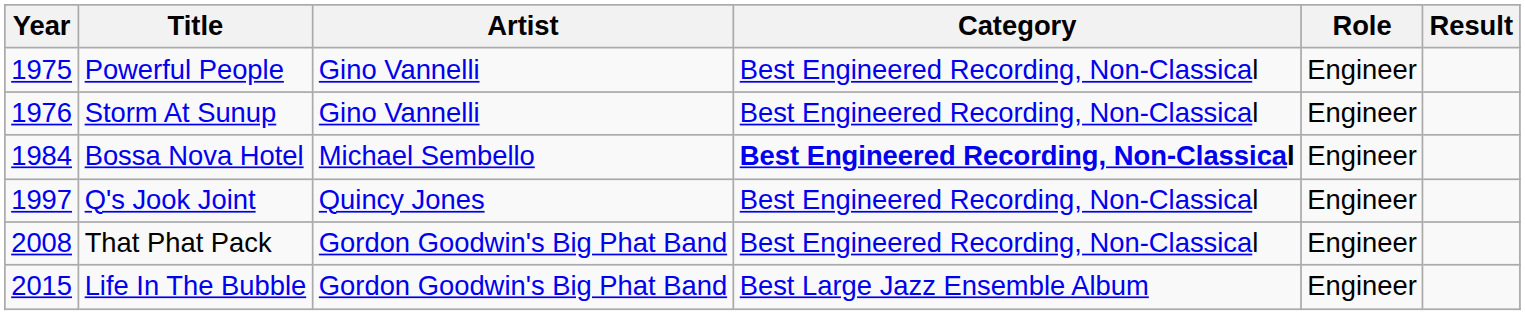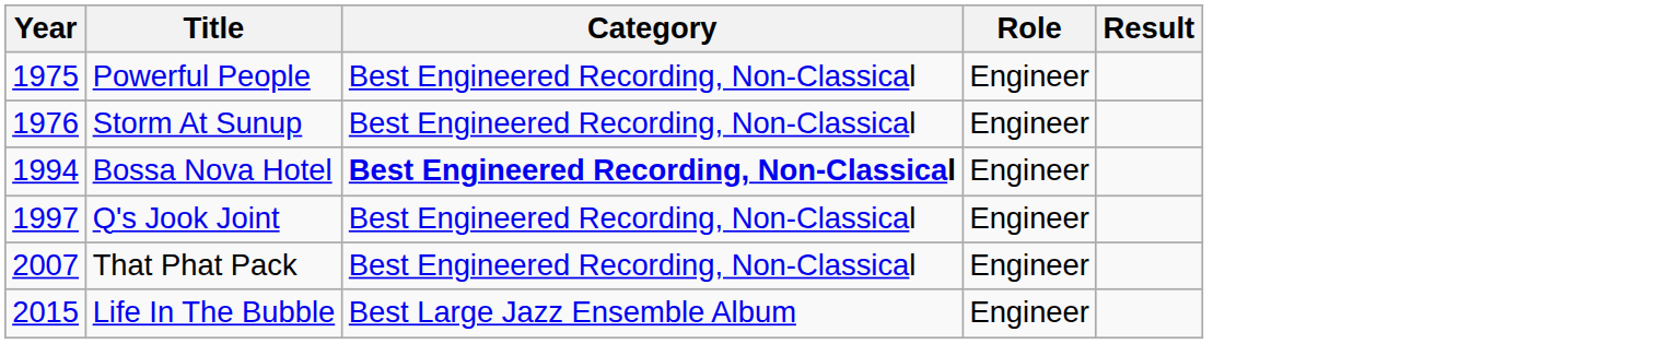- column: Artist | Gino Vannelli | Gino Vannelli | Michael Sembello | Quincy Jones | Gordon Goodwin's Big Phat Band | Gordon Goodwin's Big Phat Band
Bossa Nova Hotel | Year: 1984 -> 1994
That Phat Pack | Year: 2008 -> 2007
